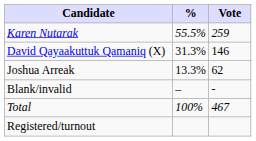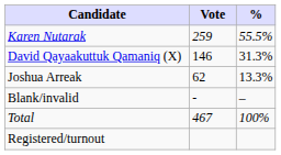columns swapped: Vote <-> %
